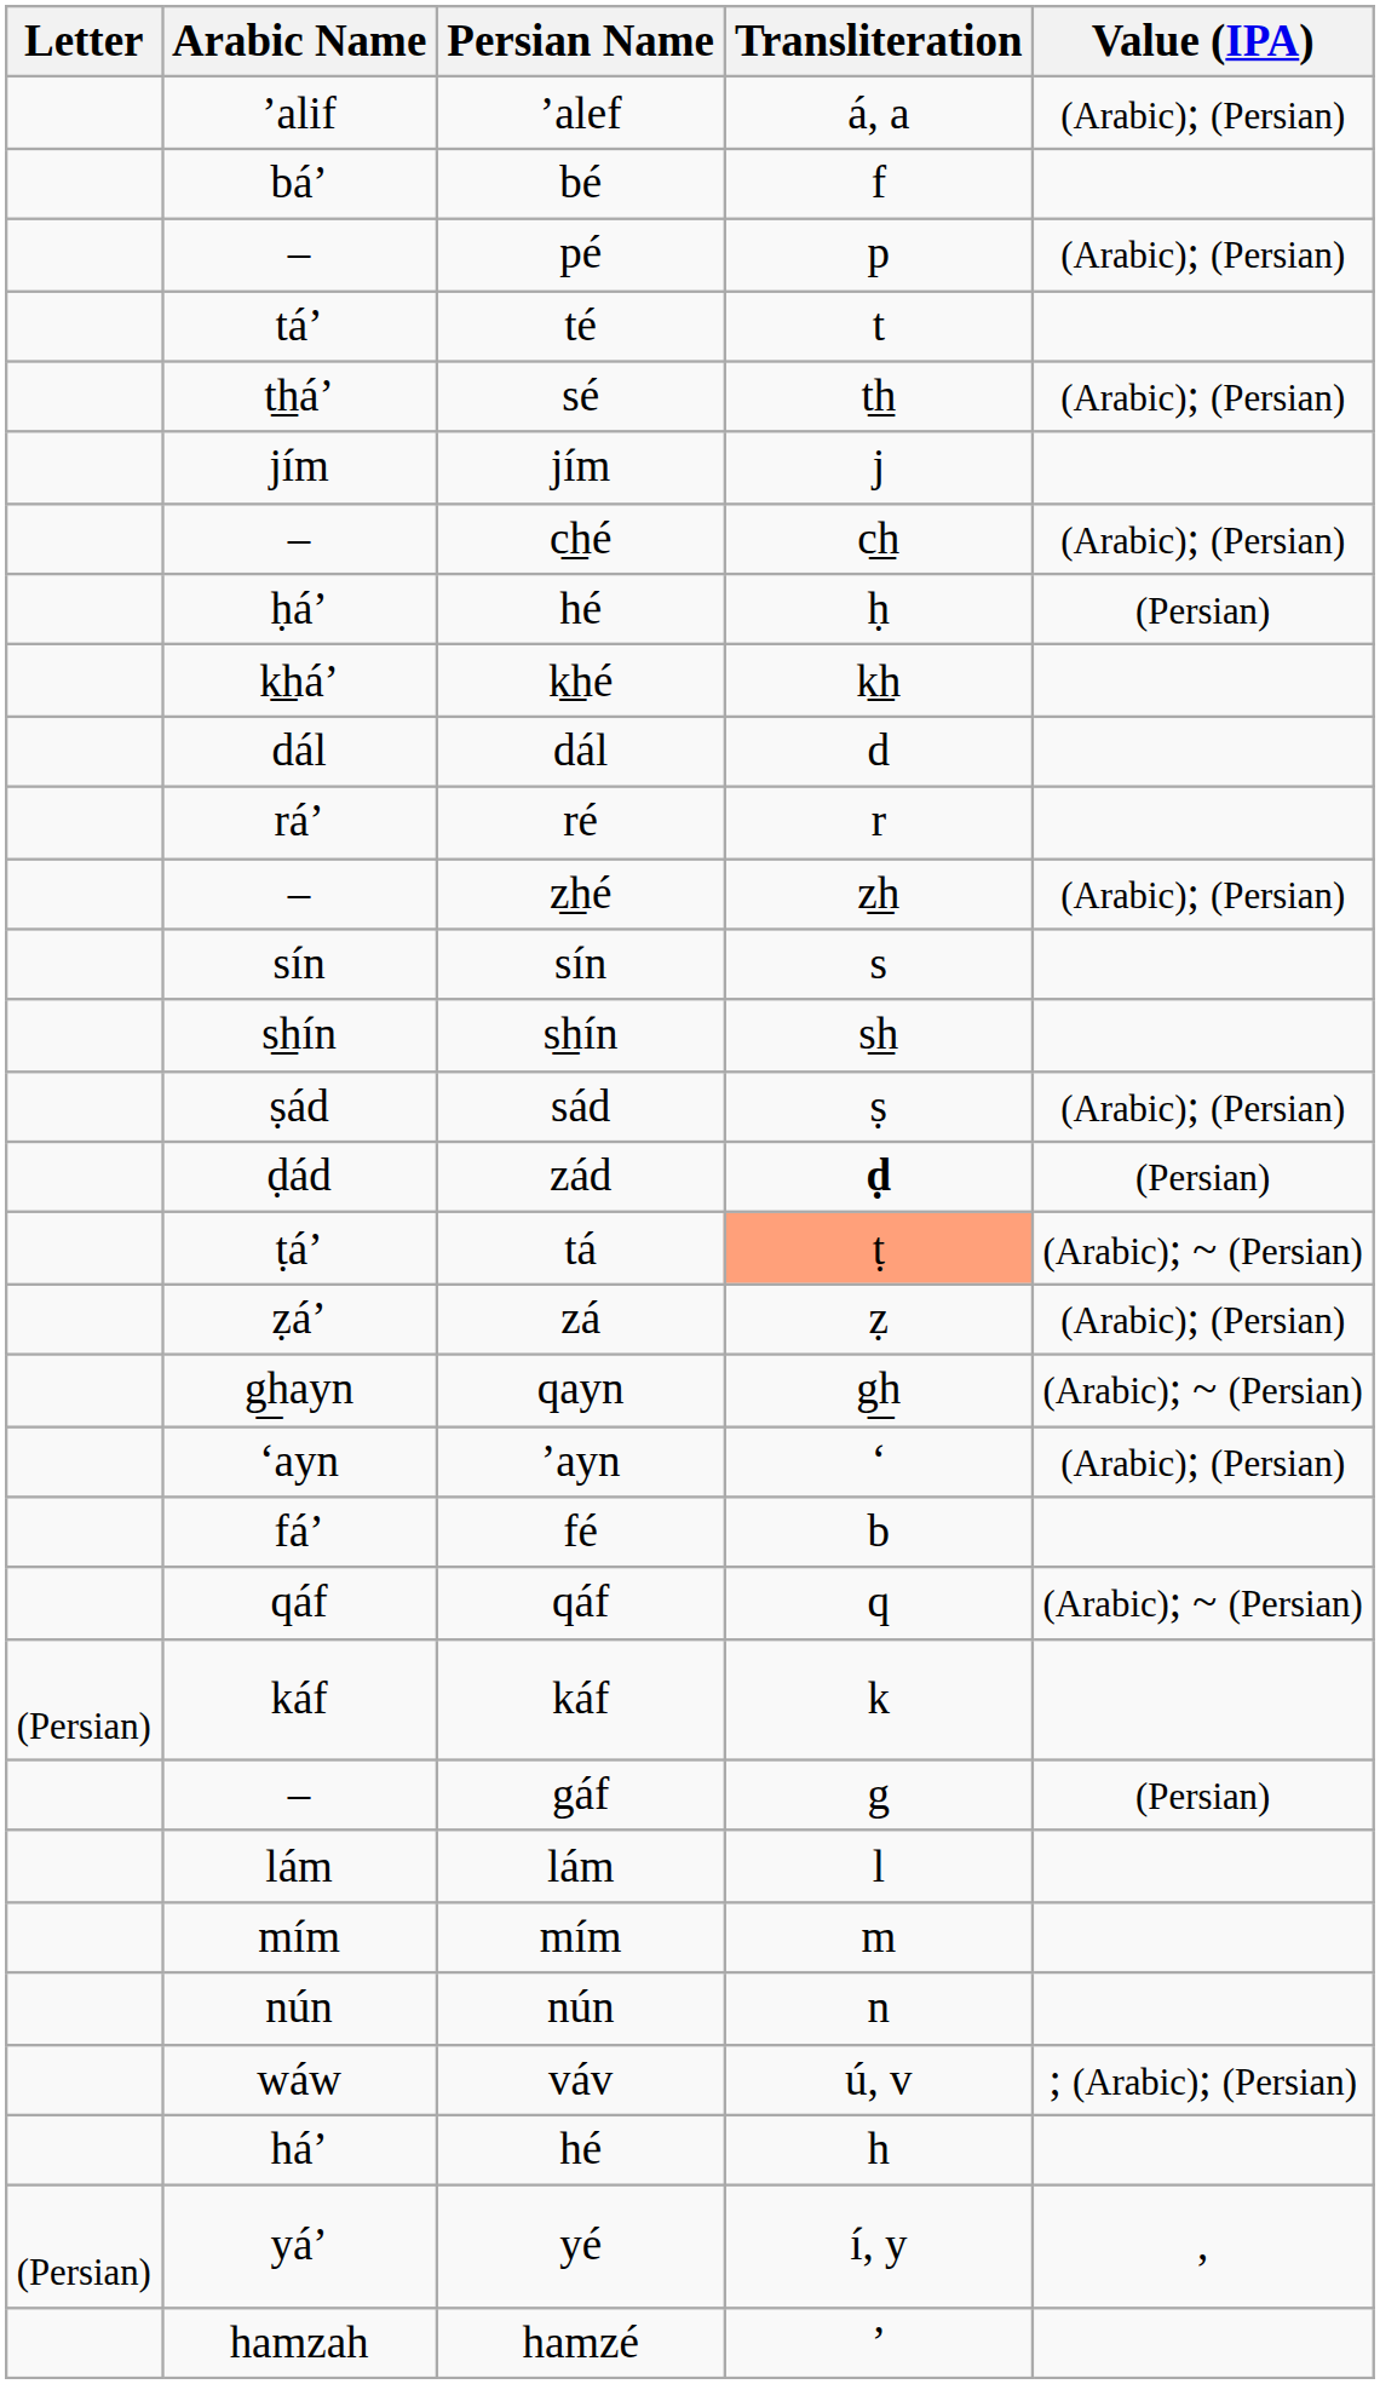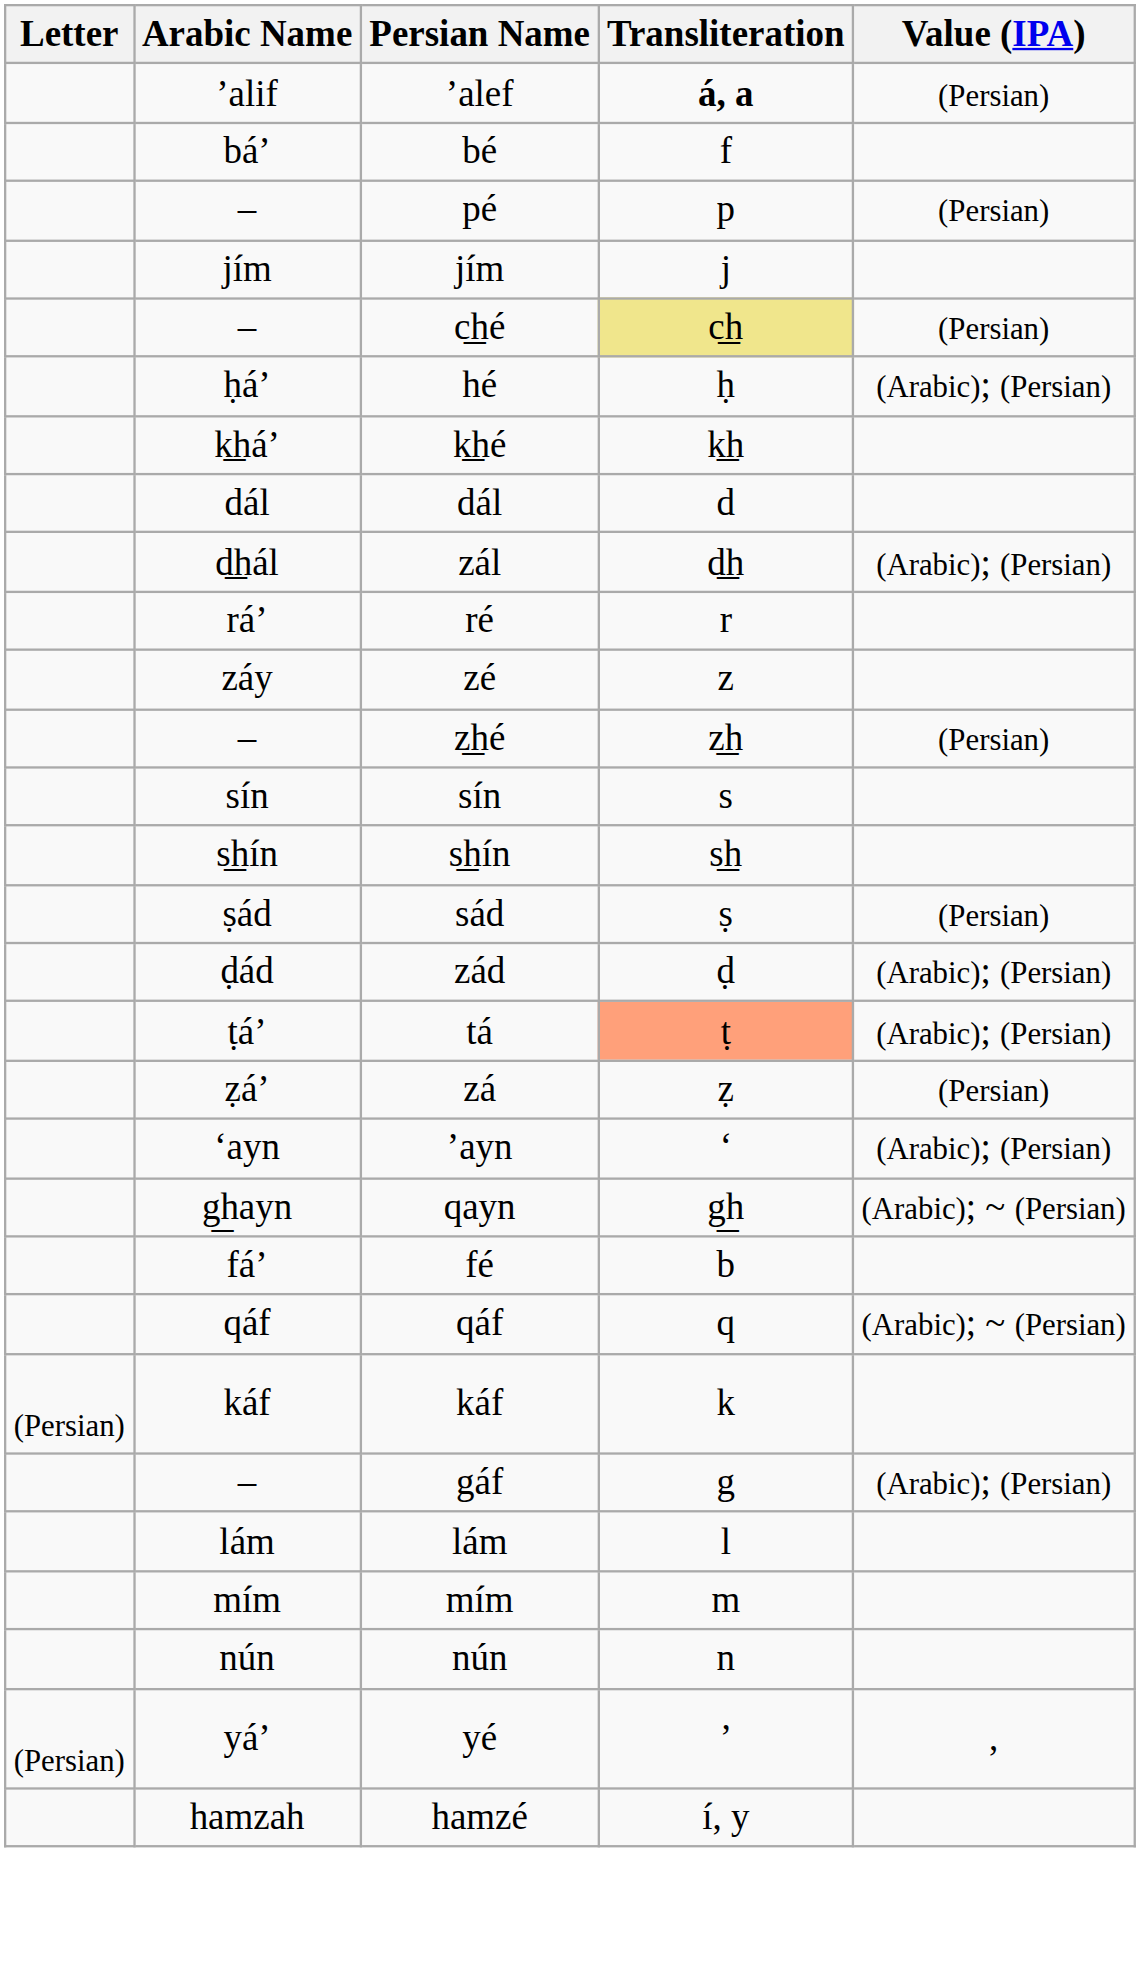ʼalef | Transliteration: normal -> bold
ʼalef | Value (IPA): (Arabic); (Persian) -> (Persian)
pé | Value (IPA): (Arabic); (Persian) -> (Persian)
- row: táʼ | té | t
- row: t͟háʼ | sé | t͟h | (Arabic); (Persian)
c͟hé | Transliteration: no background -> khaki background
c͟hé | Value (IPA): (Arabic); (Persian) -> (Persian)
ḥáʼ / hé | Value (IPA): (Persian) -> (Arabic); (Persian)
+ row: d͟hál | zál | d͟h | (Arabic); (Persian)
+ row: záy | zé | z
z͟hé | Value (IPA): (Arabic); (Persian) -> (Persian)
sád | Value (IPA): (Arabic); (Persian) -> (Persian)
zád | Transliteration: bold -> normal
zád | Value (IPA): (Persian) -> (Arabic); (Persian)
tá | Value (IPA): (Arabic); ~ (Persian) -> (Arabic); (Persian)
zá | Value (IPA): (Arabic); (Persian) -> (Persian)
rows swapped: ʼayn <-> qayn
gáf | Value (IPA): (Persian) -> (Arabic); (Persian)
- row: wáw | váv | ú, v | ; (Arabic); (Persian)
- row: háʼ | hé | h
yé | Transliteration: í, y -> ʼ
hamzé | Transliteration: ʼ -> í, y
